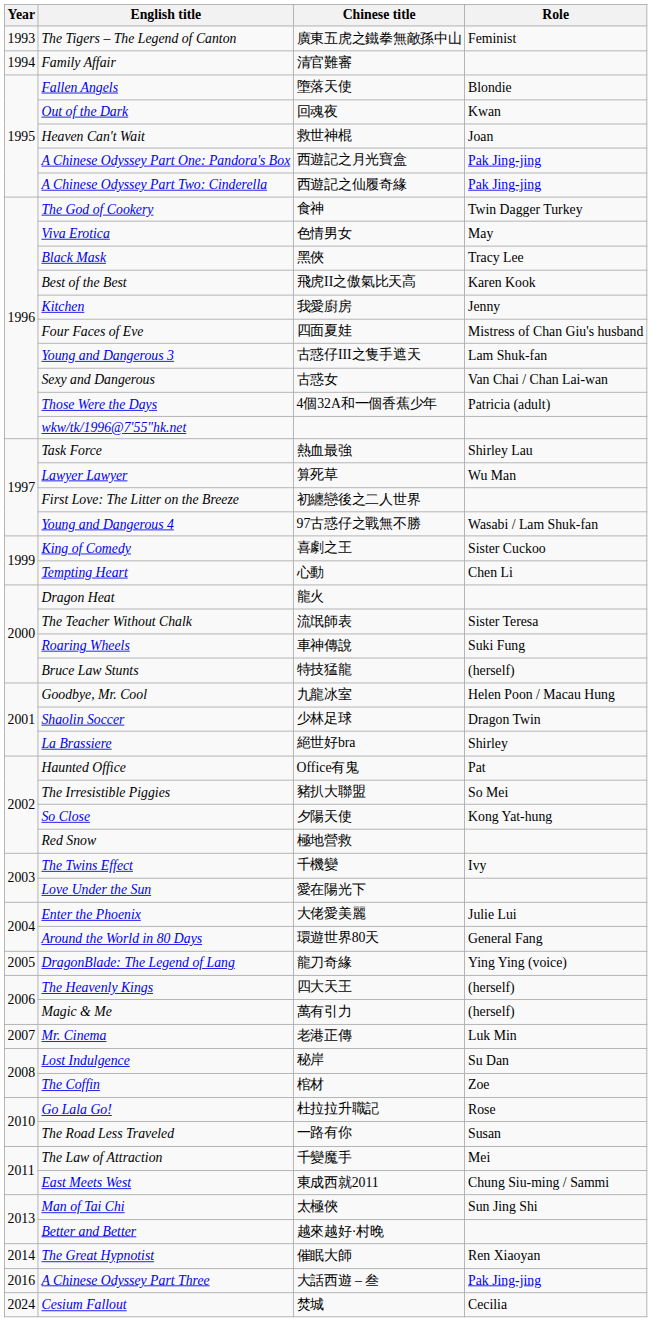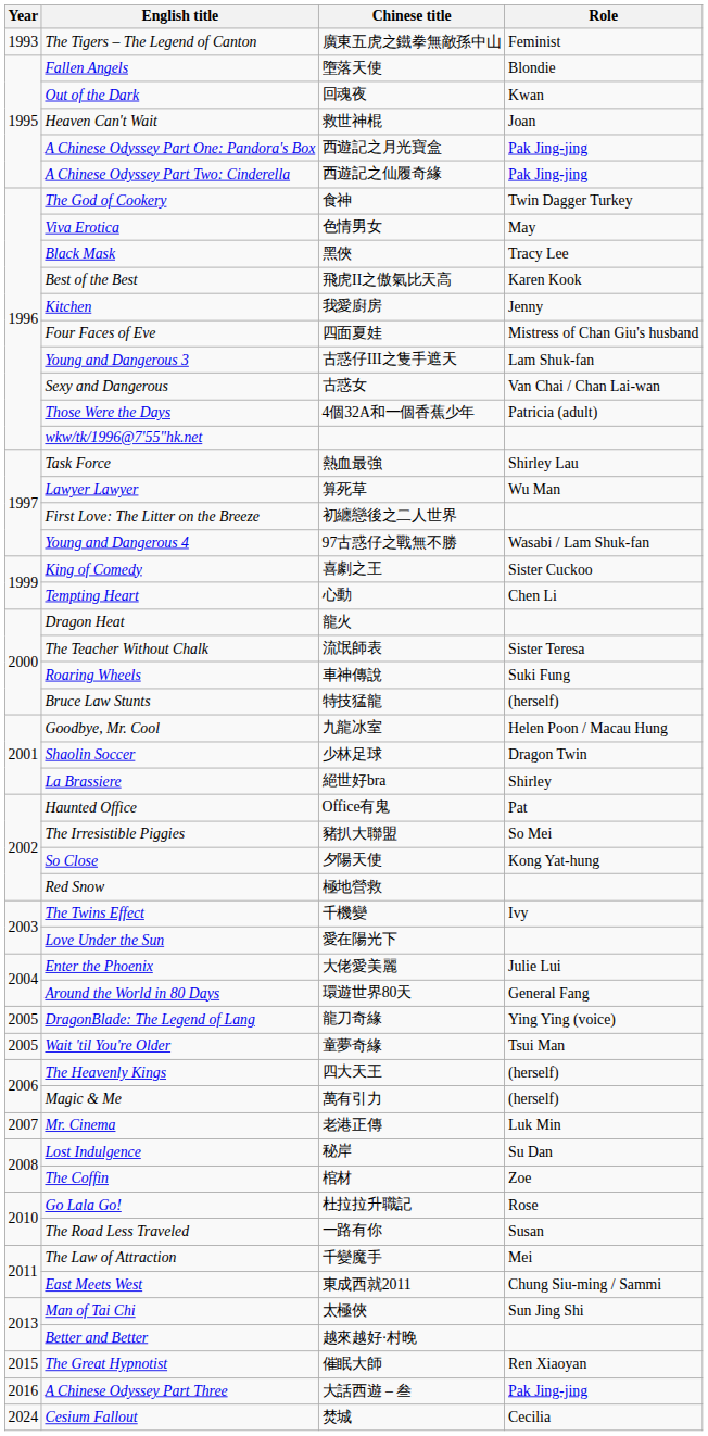- row: 1994 | Family Affair | 清官難審
+ row: 2005 | Wait 'til You're Older | 童夢奇緣 | Tsui Man
The Great Hypnotist | Year: 2014 -> 2015
